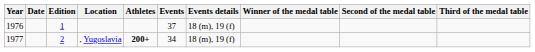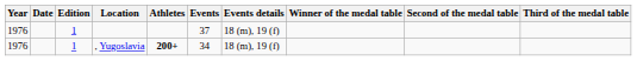, Yugoslavia | Year: 1977 -> 1976
, Yugoslavia | Edition: 2 -> 1
